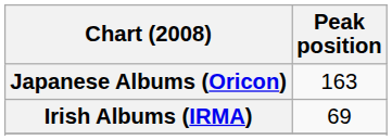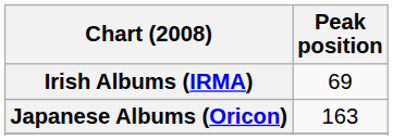rows swapped: Irish Albums (IRMA) <-> Japanese Albums (Oricon)
